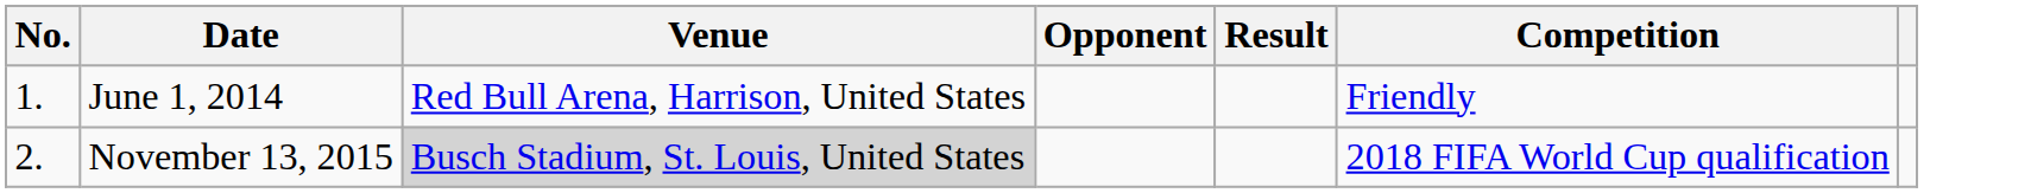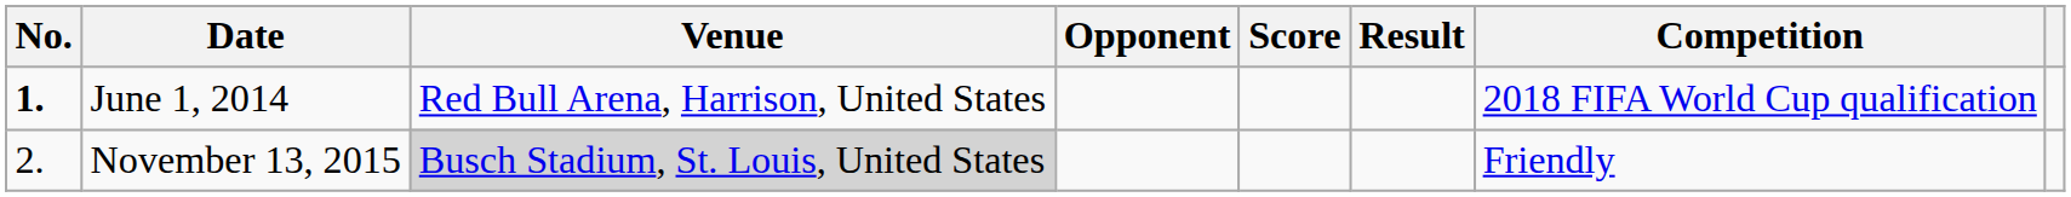+ column: Score
June 1, 2014 | No.: normal -> bold
June 1, 2014 | Competition: Friendly -> 2018 FIFA World Cup qualification
November 13, 2015 | Competition: 2018 FIFA World Cup qualification -> Friendly
